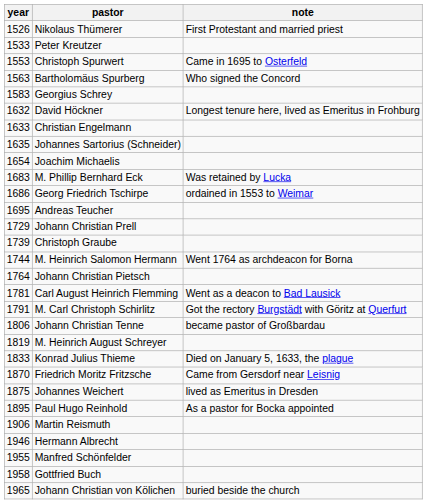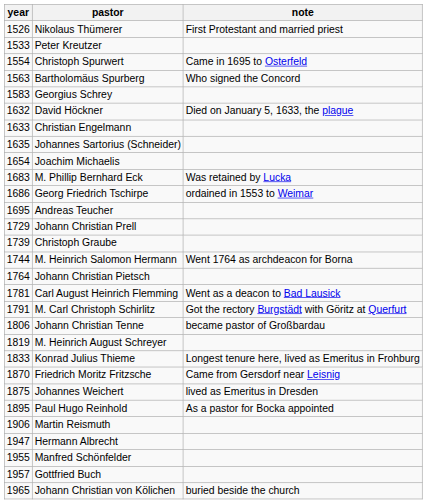Christoph Spurwert | year: 1553 -> 1554
David Höckner | note: Longest tenure here, lived as Emeritus in Frohburg -> Died on January 5, 1633, the plague
Konrad Julius Thieme | note: Died on January 5, 1633, the plague -> Longest tenure here, lived as Emeritus in Frohburg
Hermann Albrecht | year: 1946 -> 1947
Gottfried Buch | year: 1958 -> 1957
